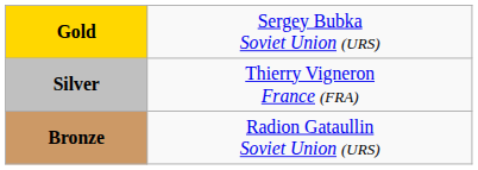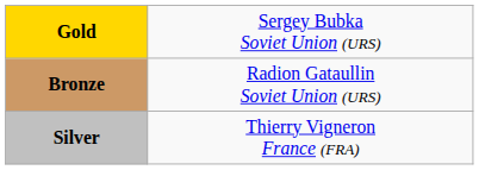rows swapped: Silver <-> Bronze
